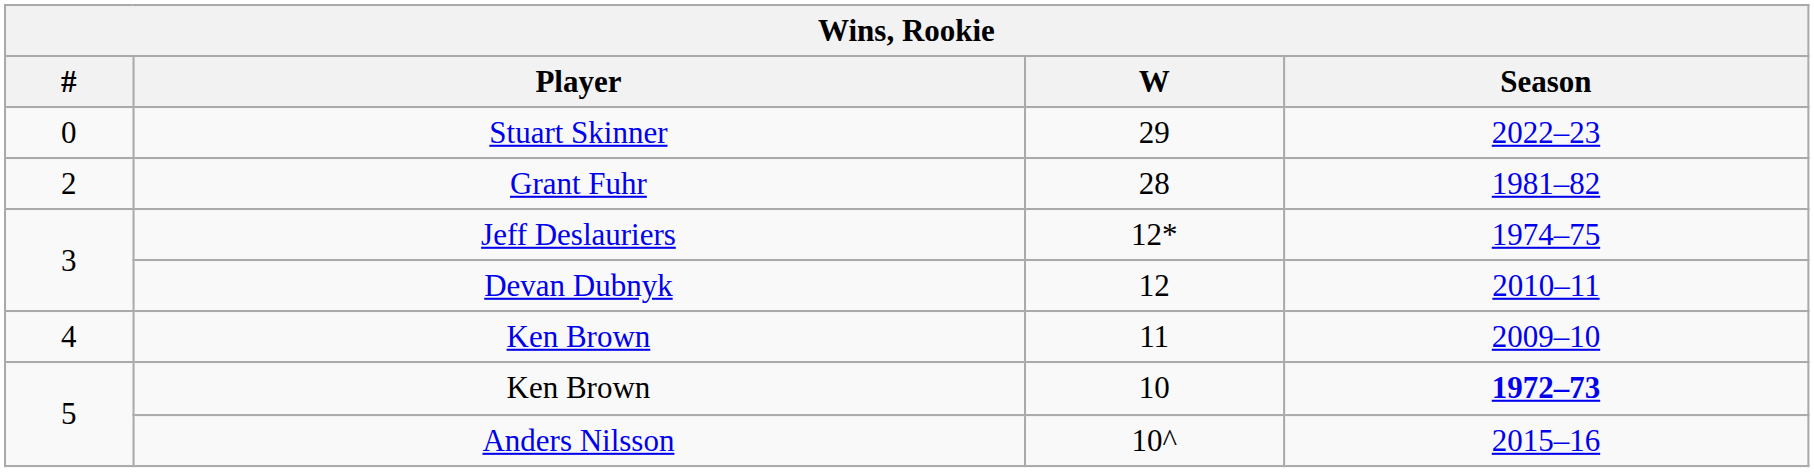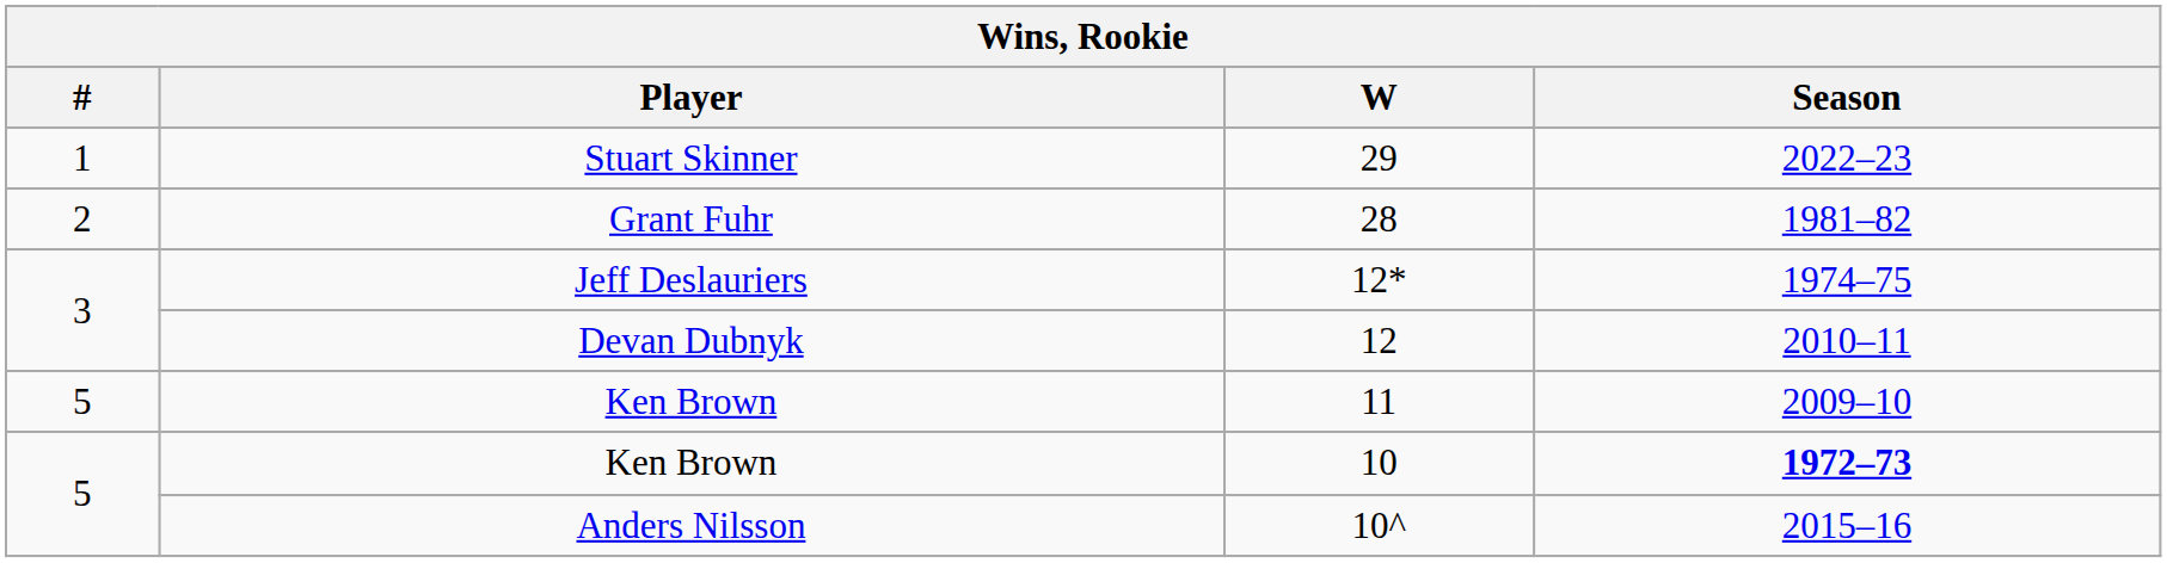29 | #: 0 -> 1
11 | #: 4 -> 5
